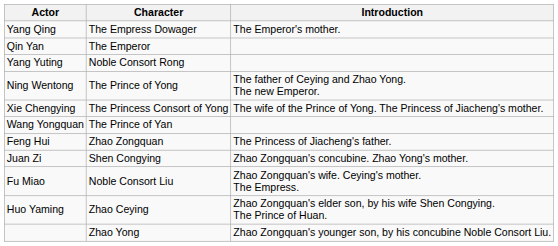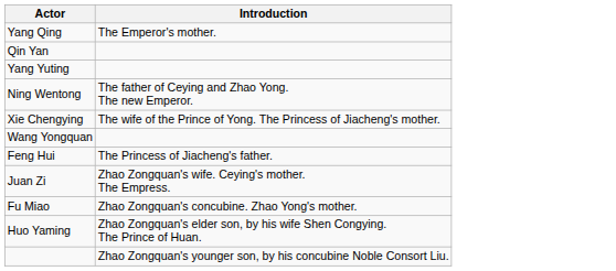- column: Character | The Empress Dowager | The Emperor | Noble Consort Rong | The Prince of Yong | The Princess Consort of Yong | The Prince of Yan | Zhao Zongquan | Shen Congying | Noble Consort Liu | Zhao Ceying | Zhao Yong
Juan Zi | Introduction: Zhao Zongquan's concubine. Zhao Yong's mother. -> Zhao Zongquan's wife. Ceying's mother. The Empress.
Fu Miao | Introduction: Zhao Zongquan's wife. Ceying's mother. The Empress. -> Zhao Zongquan's concubine. Zhao Yong's mother.
